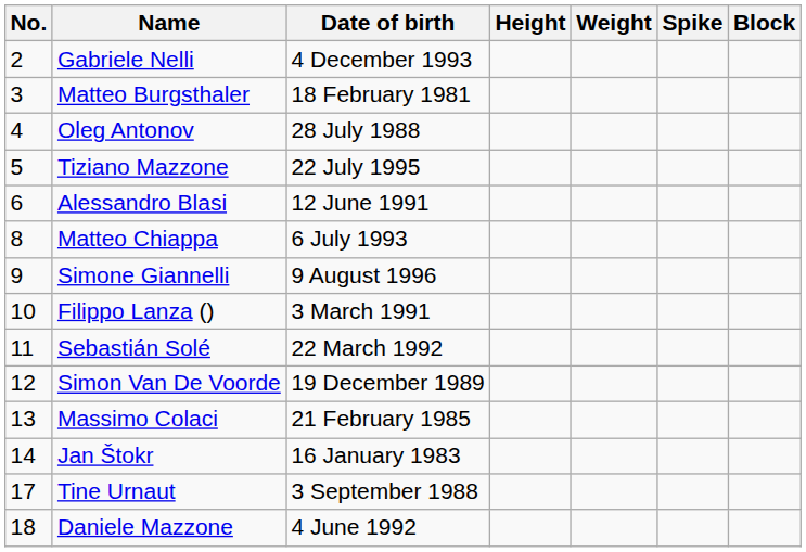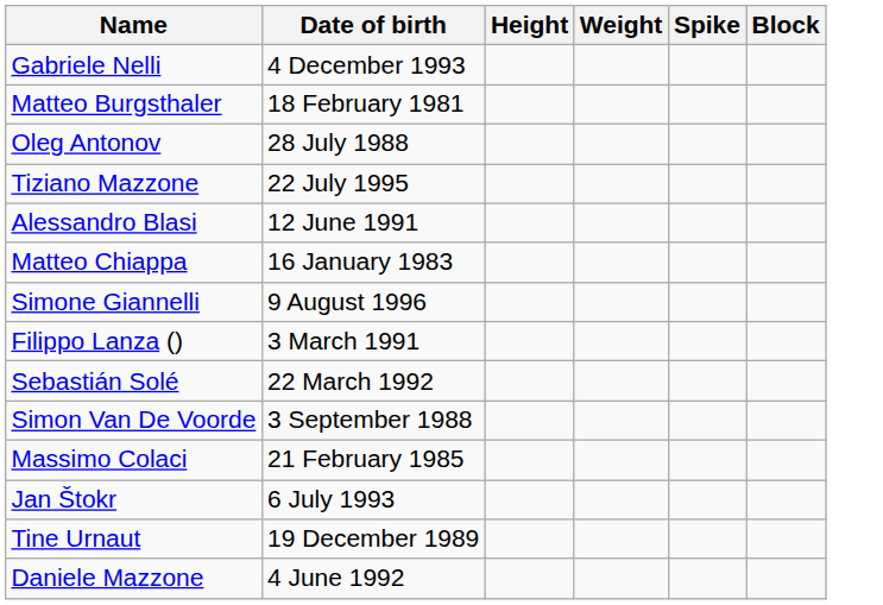- column: No. | 2 | 3 | 4 | 5 | 6 | 8 | 9 | 10 | 11 | 12 | 13 | 14 | 17 | 18
Matteo Chiappa | Date of birth: 6 July 1993 -> 16 January 1983
Simon Van De Voorde | Date of birth: 19 December 1989 -> 3 September 1988
Jan Štokr | Date of birth: 16 January 1983 -> 6 July 1993
Tine Urnaut | Date of birth: 3 September 1988 -> 19 December 1989
